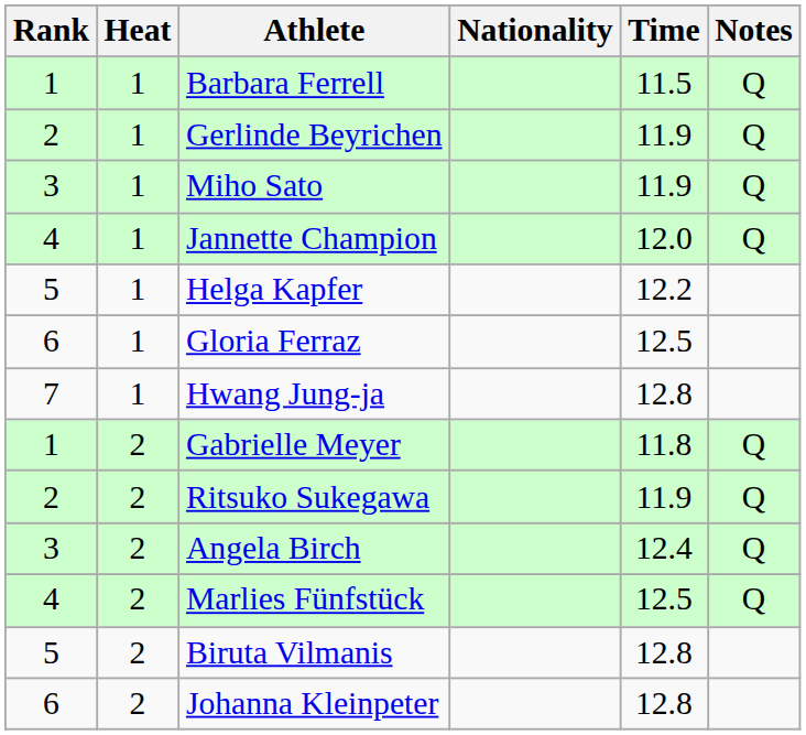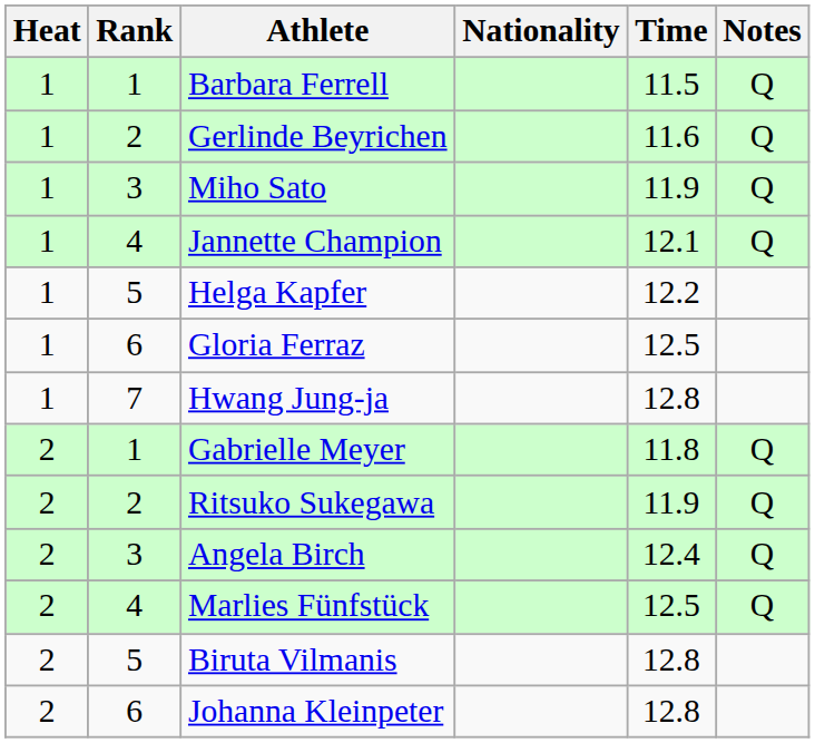columns swapped: Rank <-> Heat
Gerlinde Beyrichen | Time: 11.9 -> 11.6
Jannette Champion | Time: 12.0 -> 12.1
